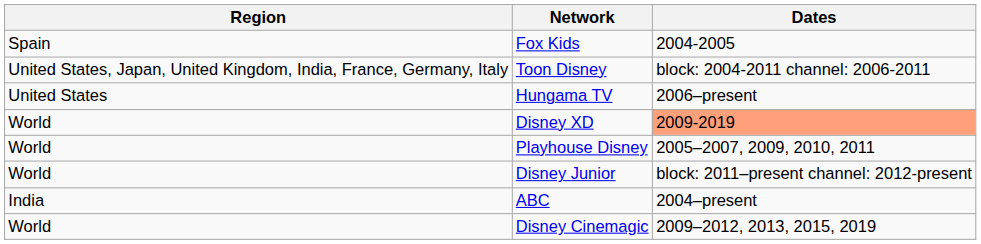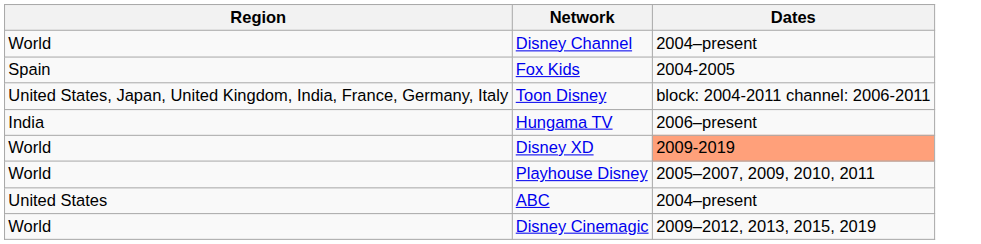+ row: World | Disney Channel | 2004–present
Hungama TV | Region: United States -> India
- row: World | Disney Junior | block: 2011–present channel: 2012-present
ABC | Region: India -> United States
